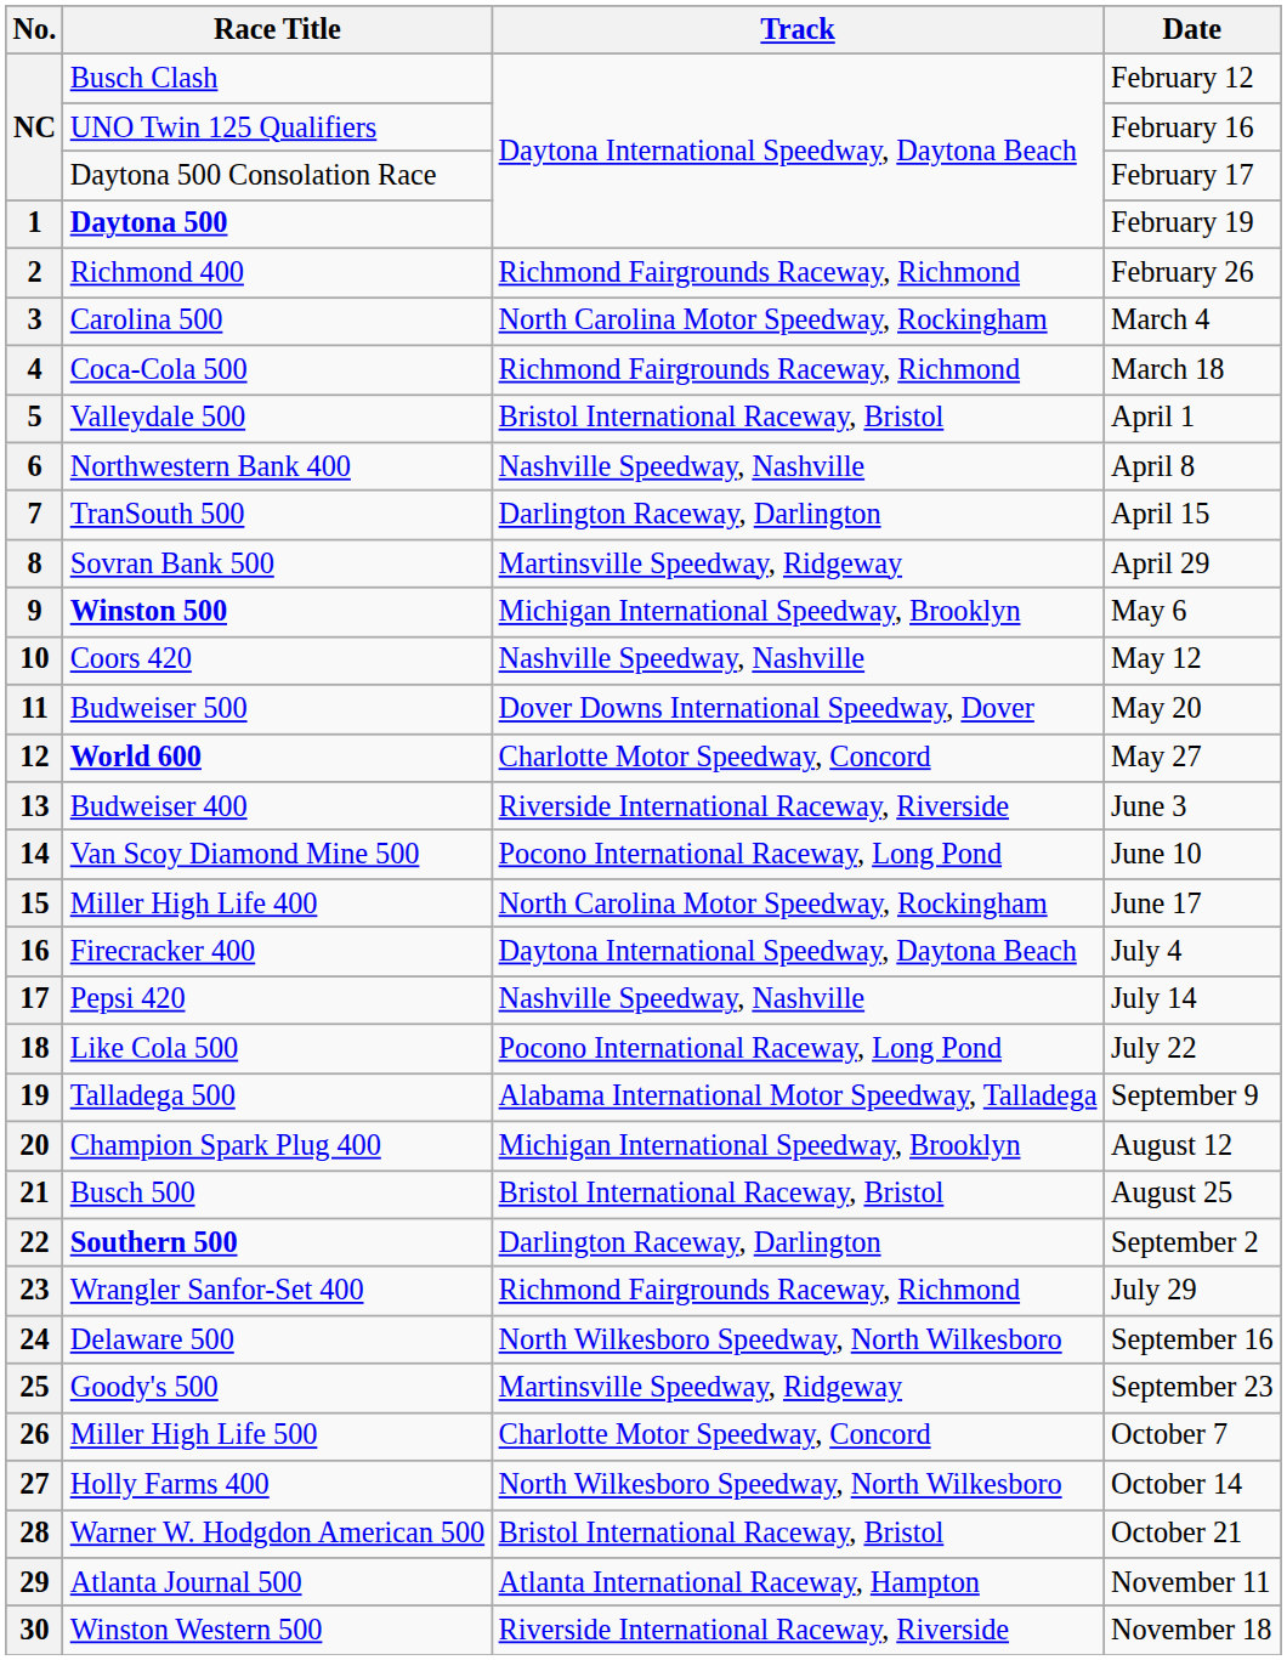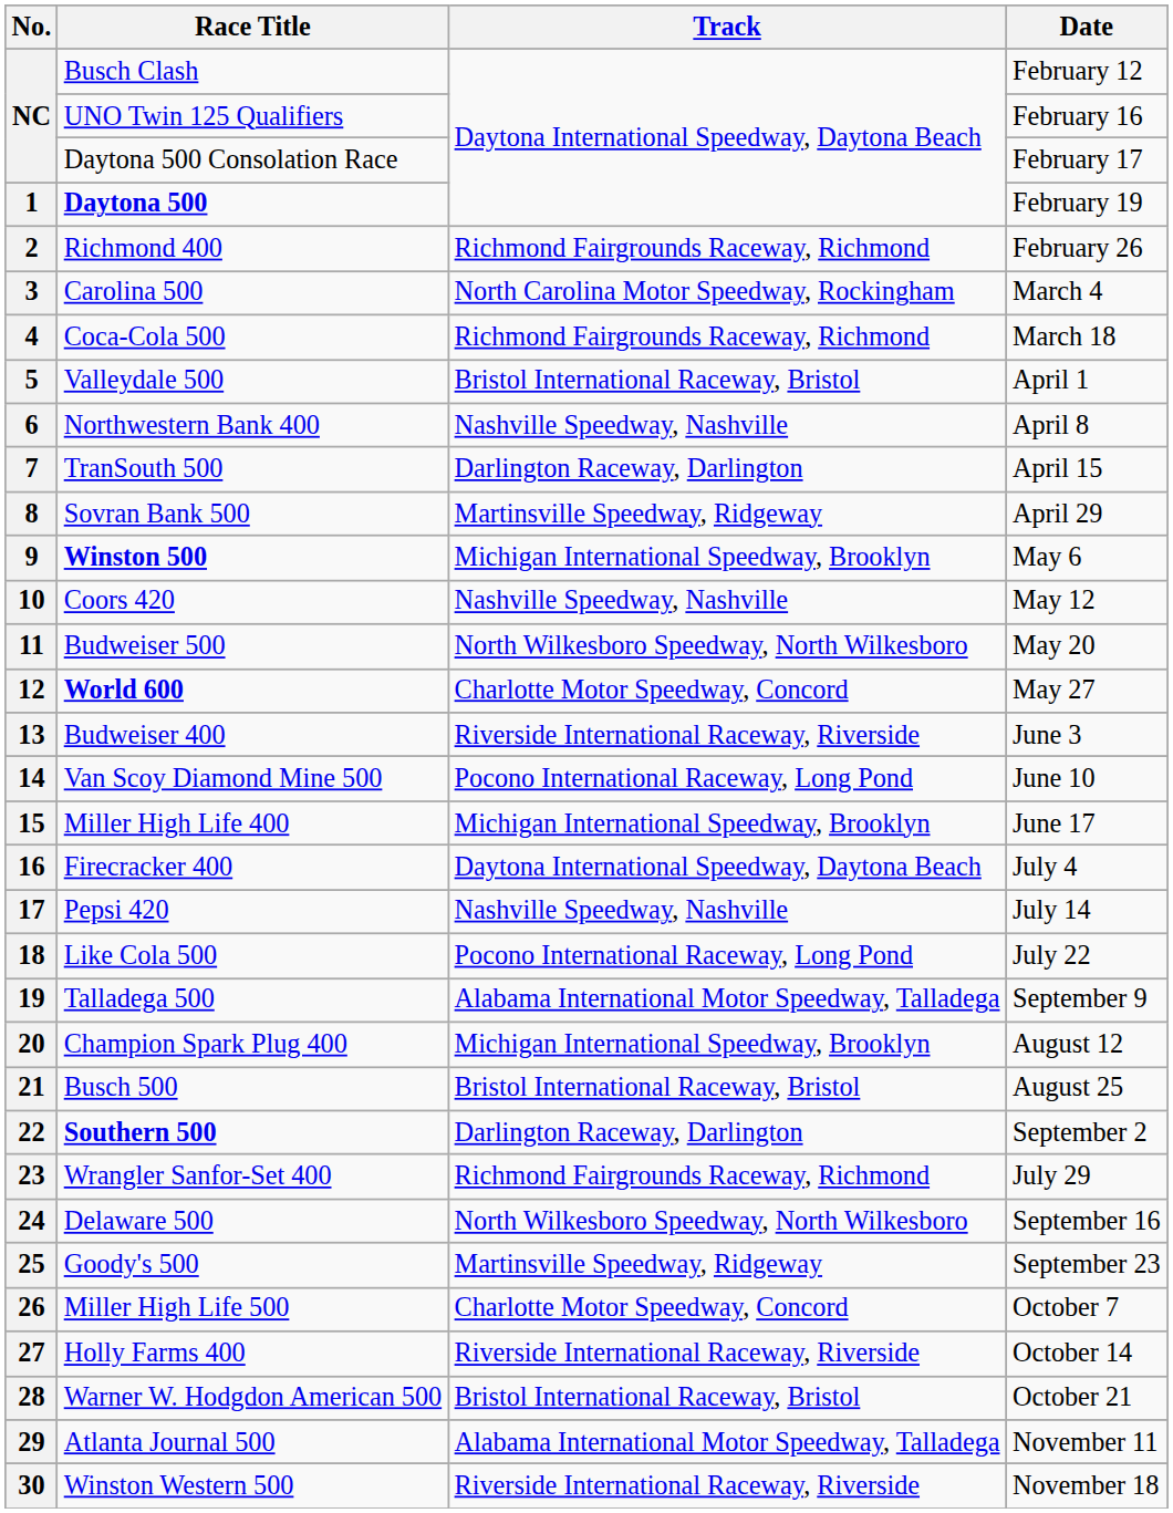11 | Track: Dover Downs International Speedway, Dover -> North Wilkesboro Speedway, North Wilkesboro
15 | Track: North Carolina Motor Speedway, Rockingham -> Michigan International Speedway, Brooklyn
27 | Track: North Wilkesboro Speedway, North Wilkesboro -> Riverside International Raceway, Riverside
29 | Track: Atlanta International Raceway, Hampton -> Alabama International Motor Speedway, Talladega
